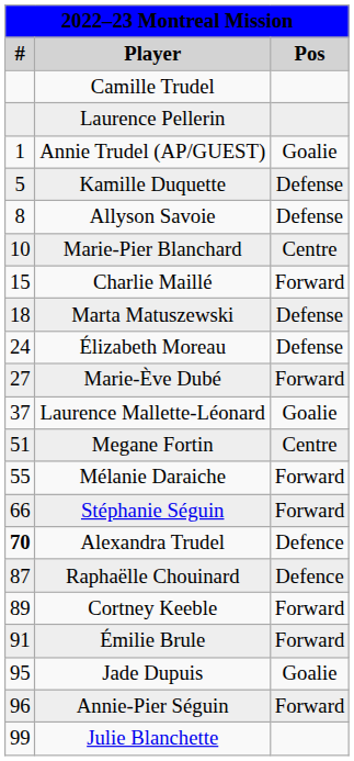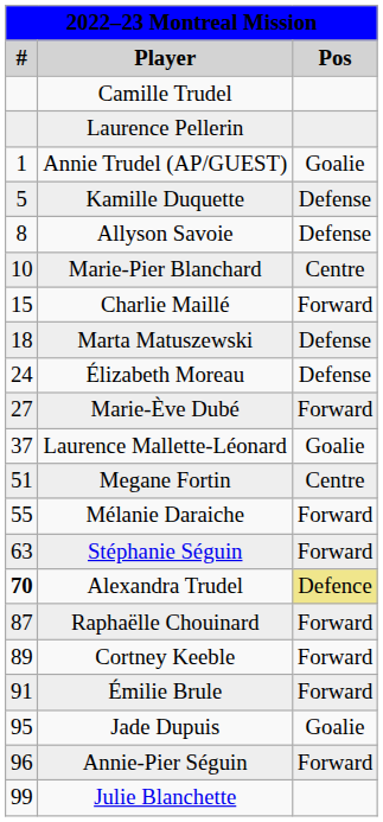Stéphanie Séguin | #: 66 -> 63
Alexandra Trudel | Pos: no background -> khaki background
Raphaëlle Chouinard | Pos: Defence -> Forward
